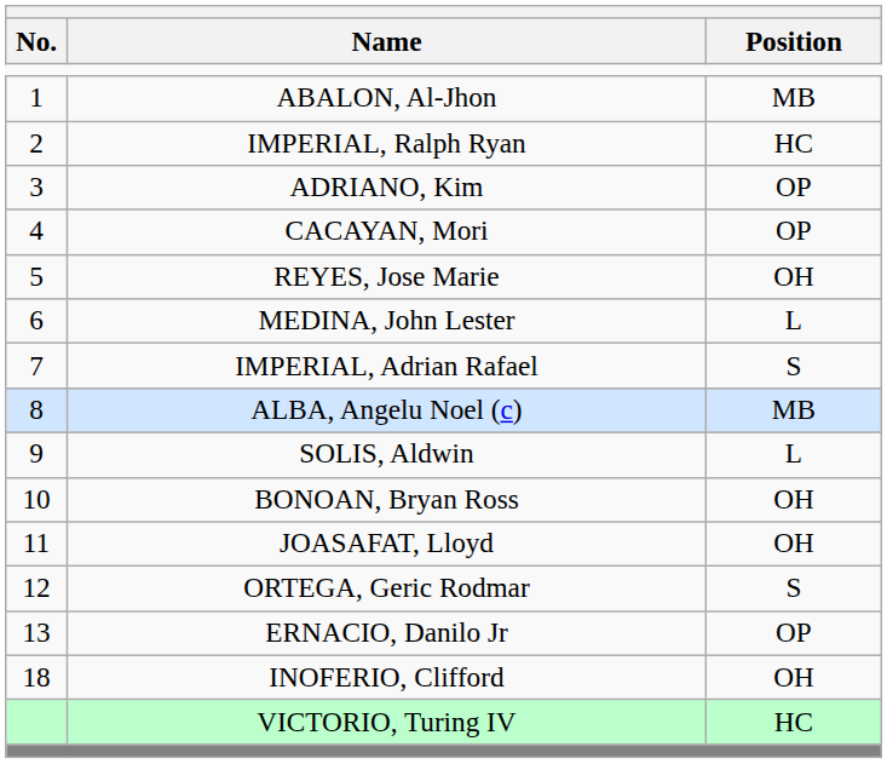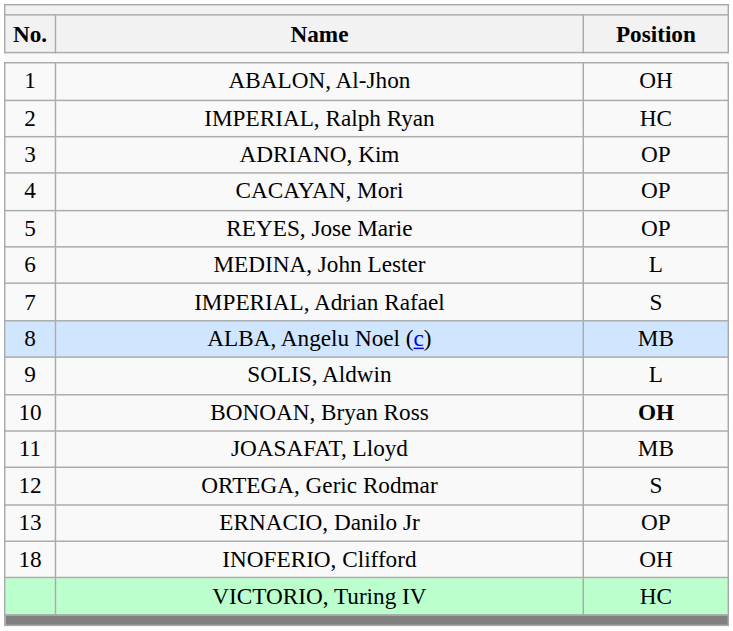ABALON, Al-Jhon | Position: MB -> OH
REYES, Jose Marie | Position: OH -> OP
BONOAN, Bryan Ross | Position: normal -> bold
JOASAFAT, Lloyd | Position: OH -> MB
